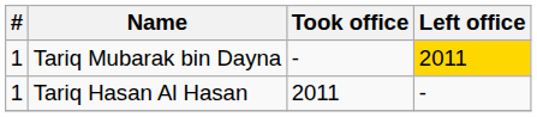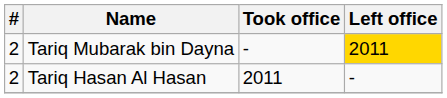Tariq Mubarak bin Dayna | #: 1 -> 2
Tariq Hasan Al Hasan | #: 1 -> 2
